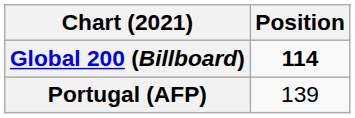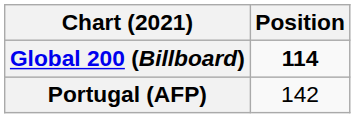Portugal (AFP) | Position: 139 -> 142
